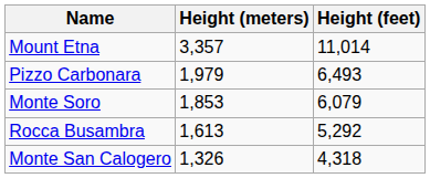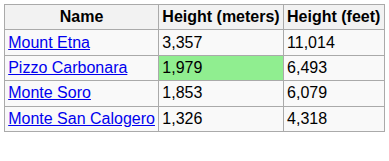Pizzo Carbonara | Height (meters): no background -> lightgreen background
- row: Rocca Busambra | 1,613 | 5,292
